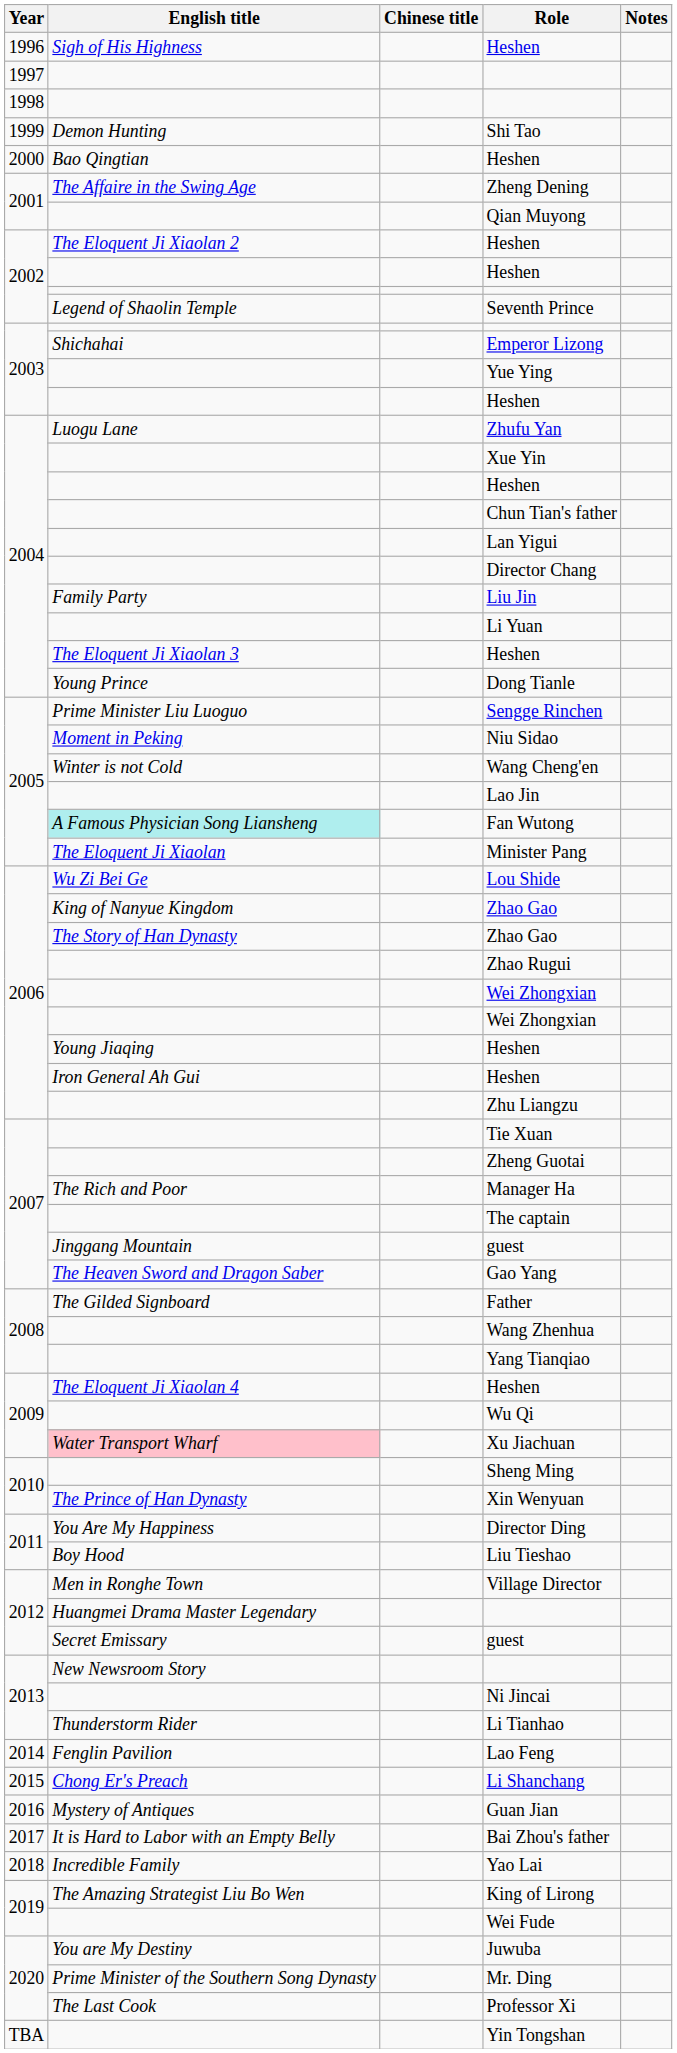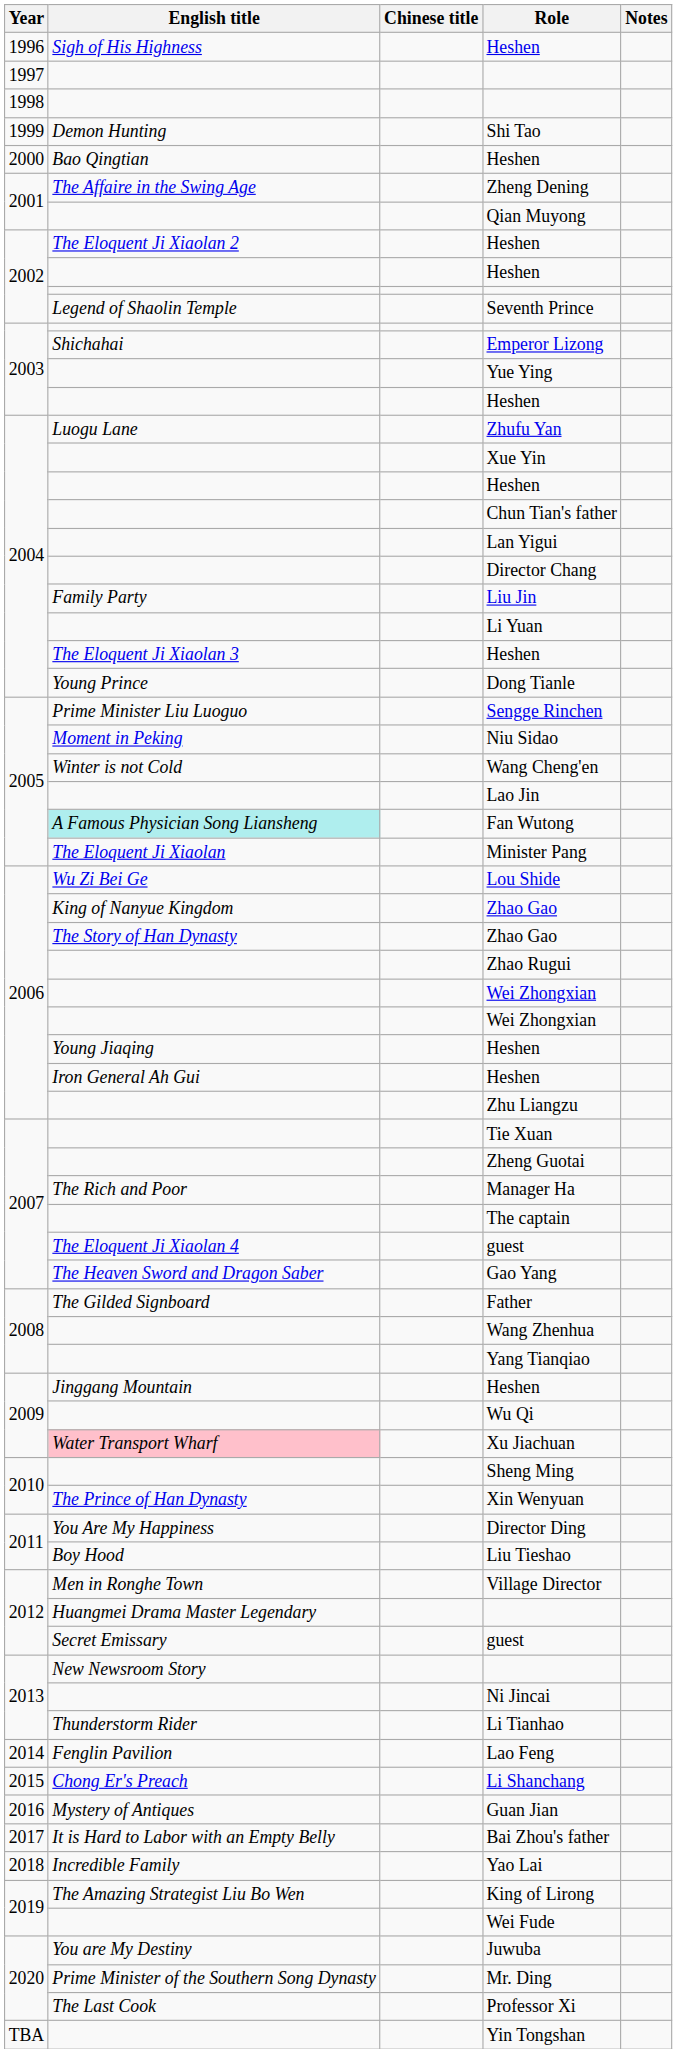2007 / guest | English title: Jinggang Mountain -> The Eloquent Ji Xiaolan 4
2009 / Heshen | English title: The Eloquent Ji Xiaolan 4 -> Jinggang Mountain
